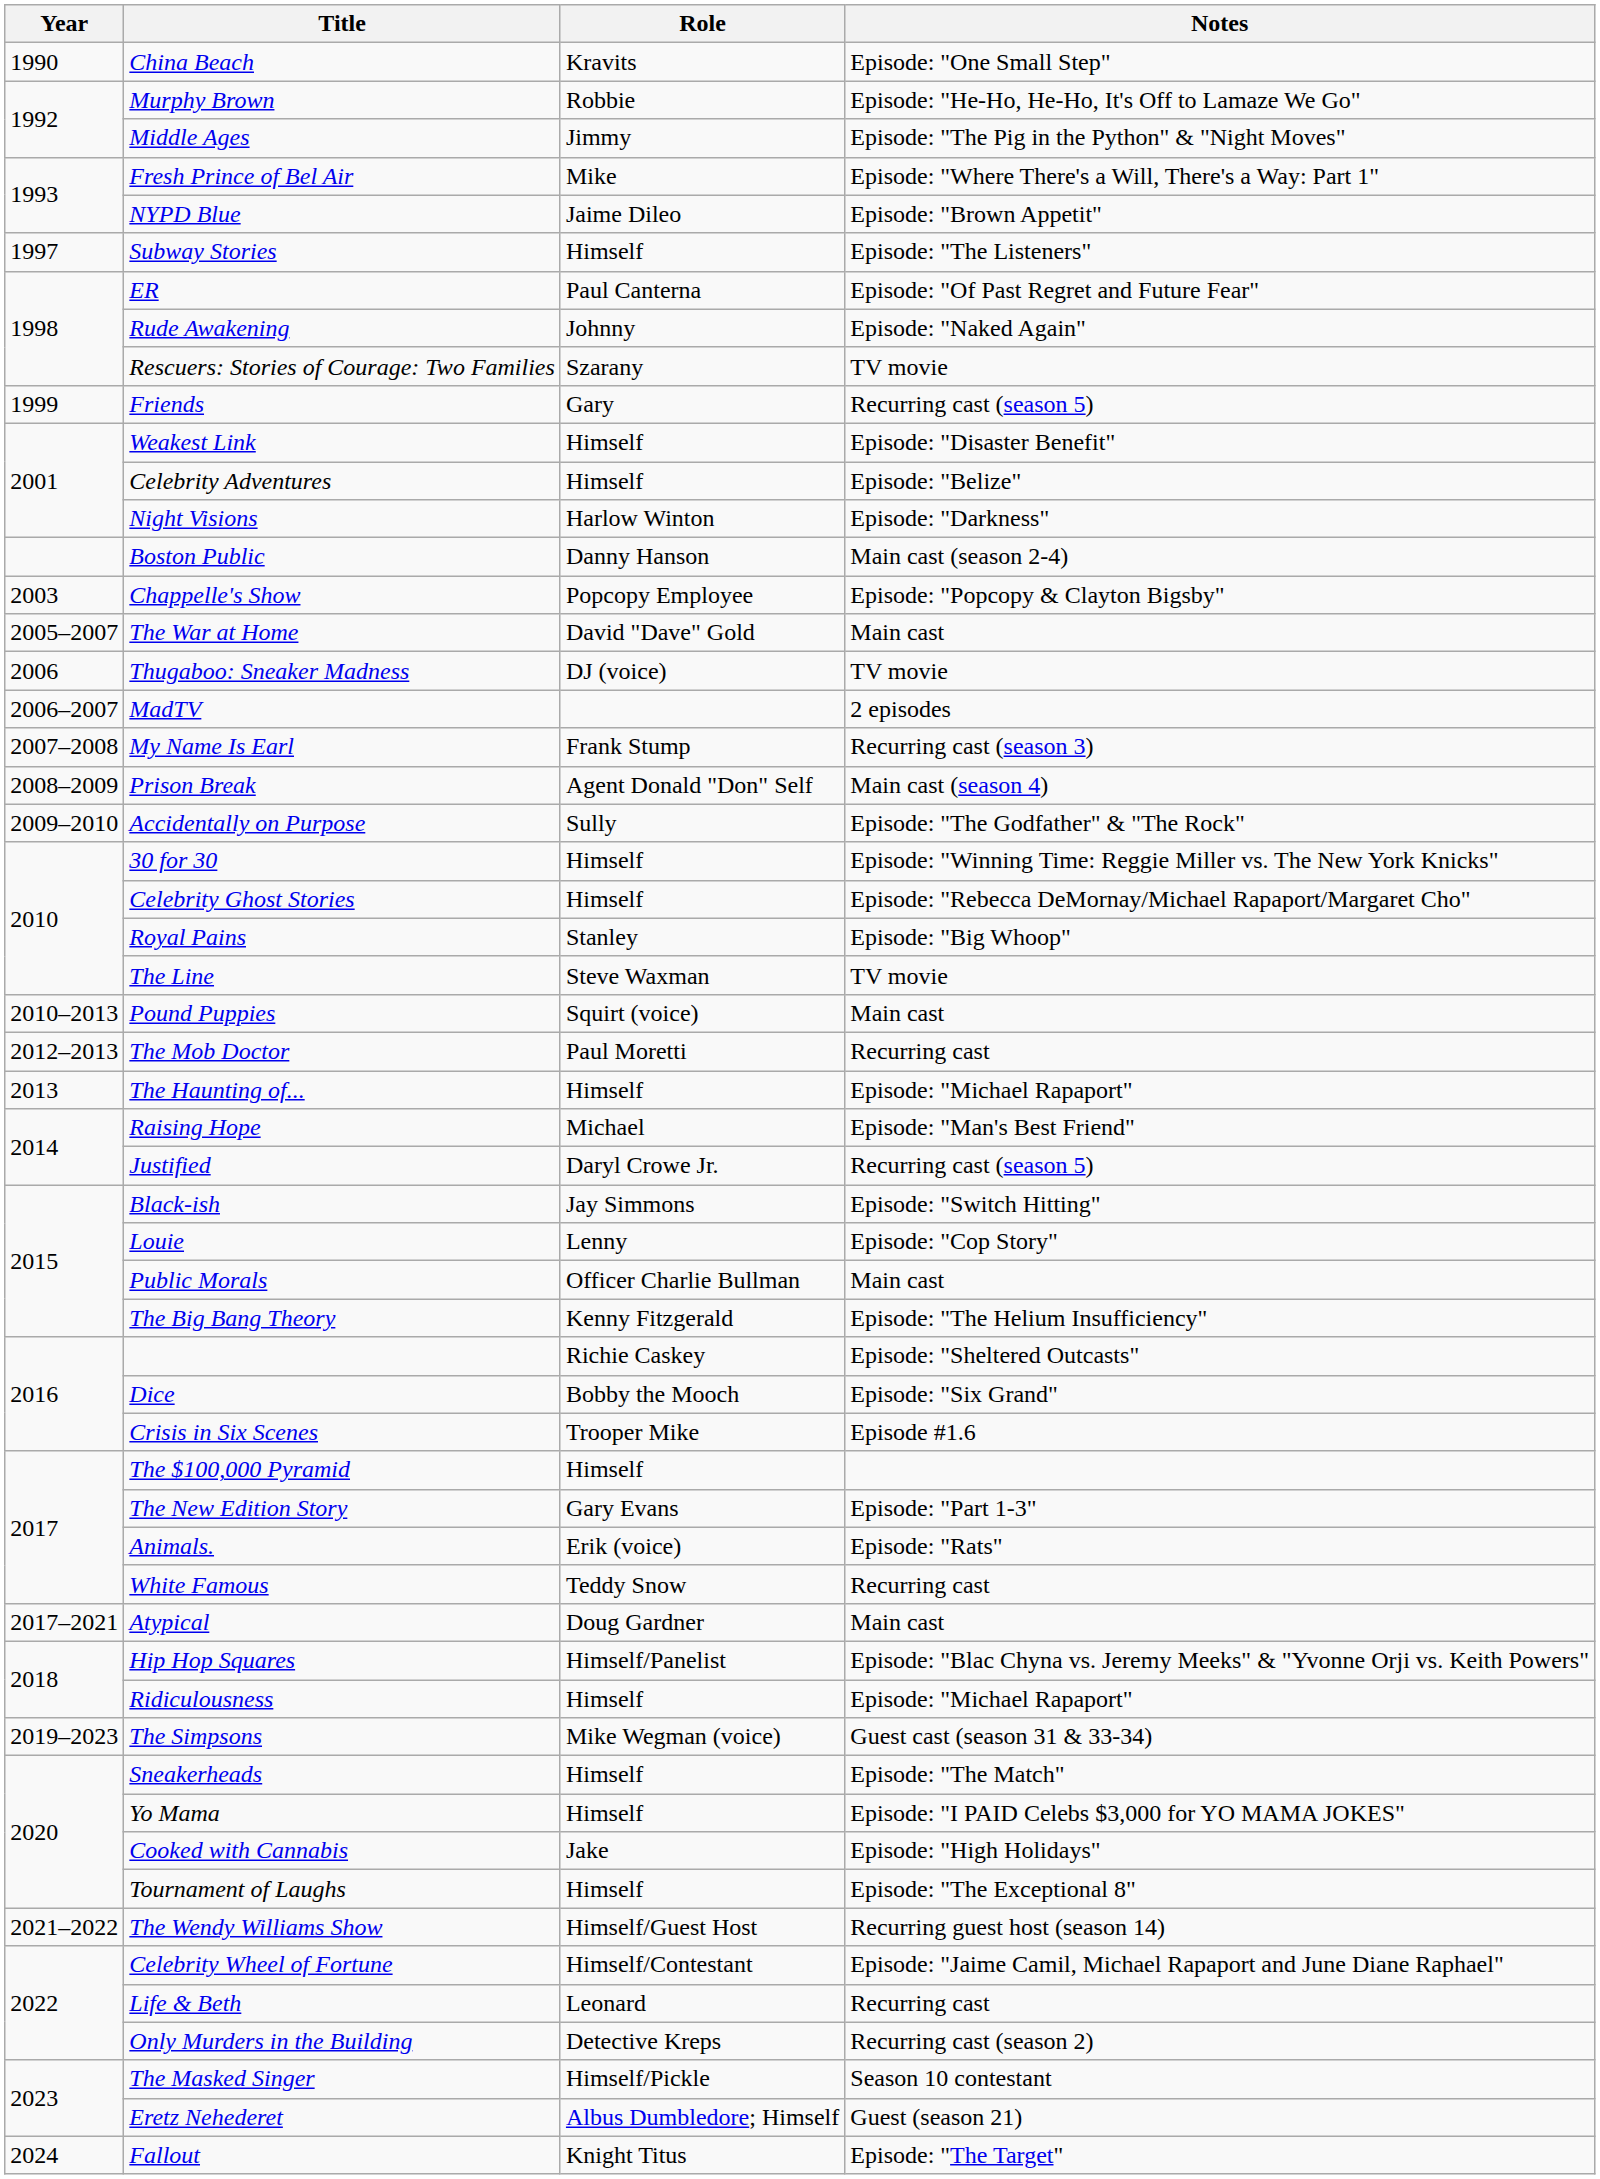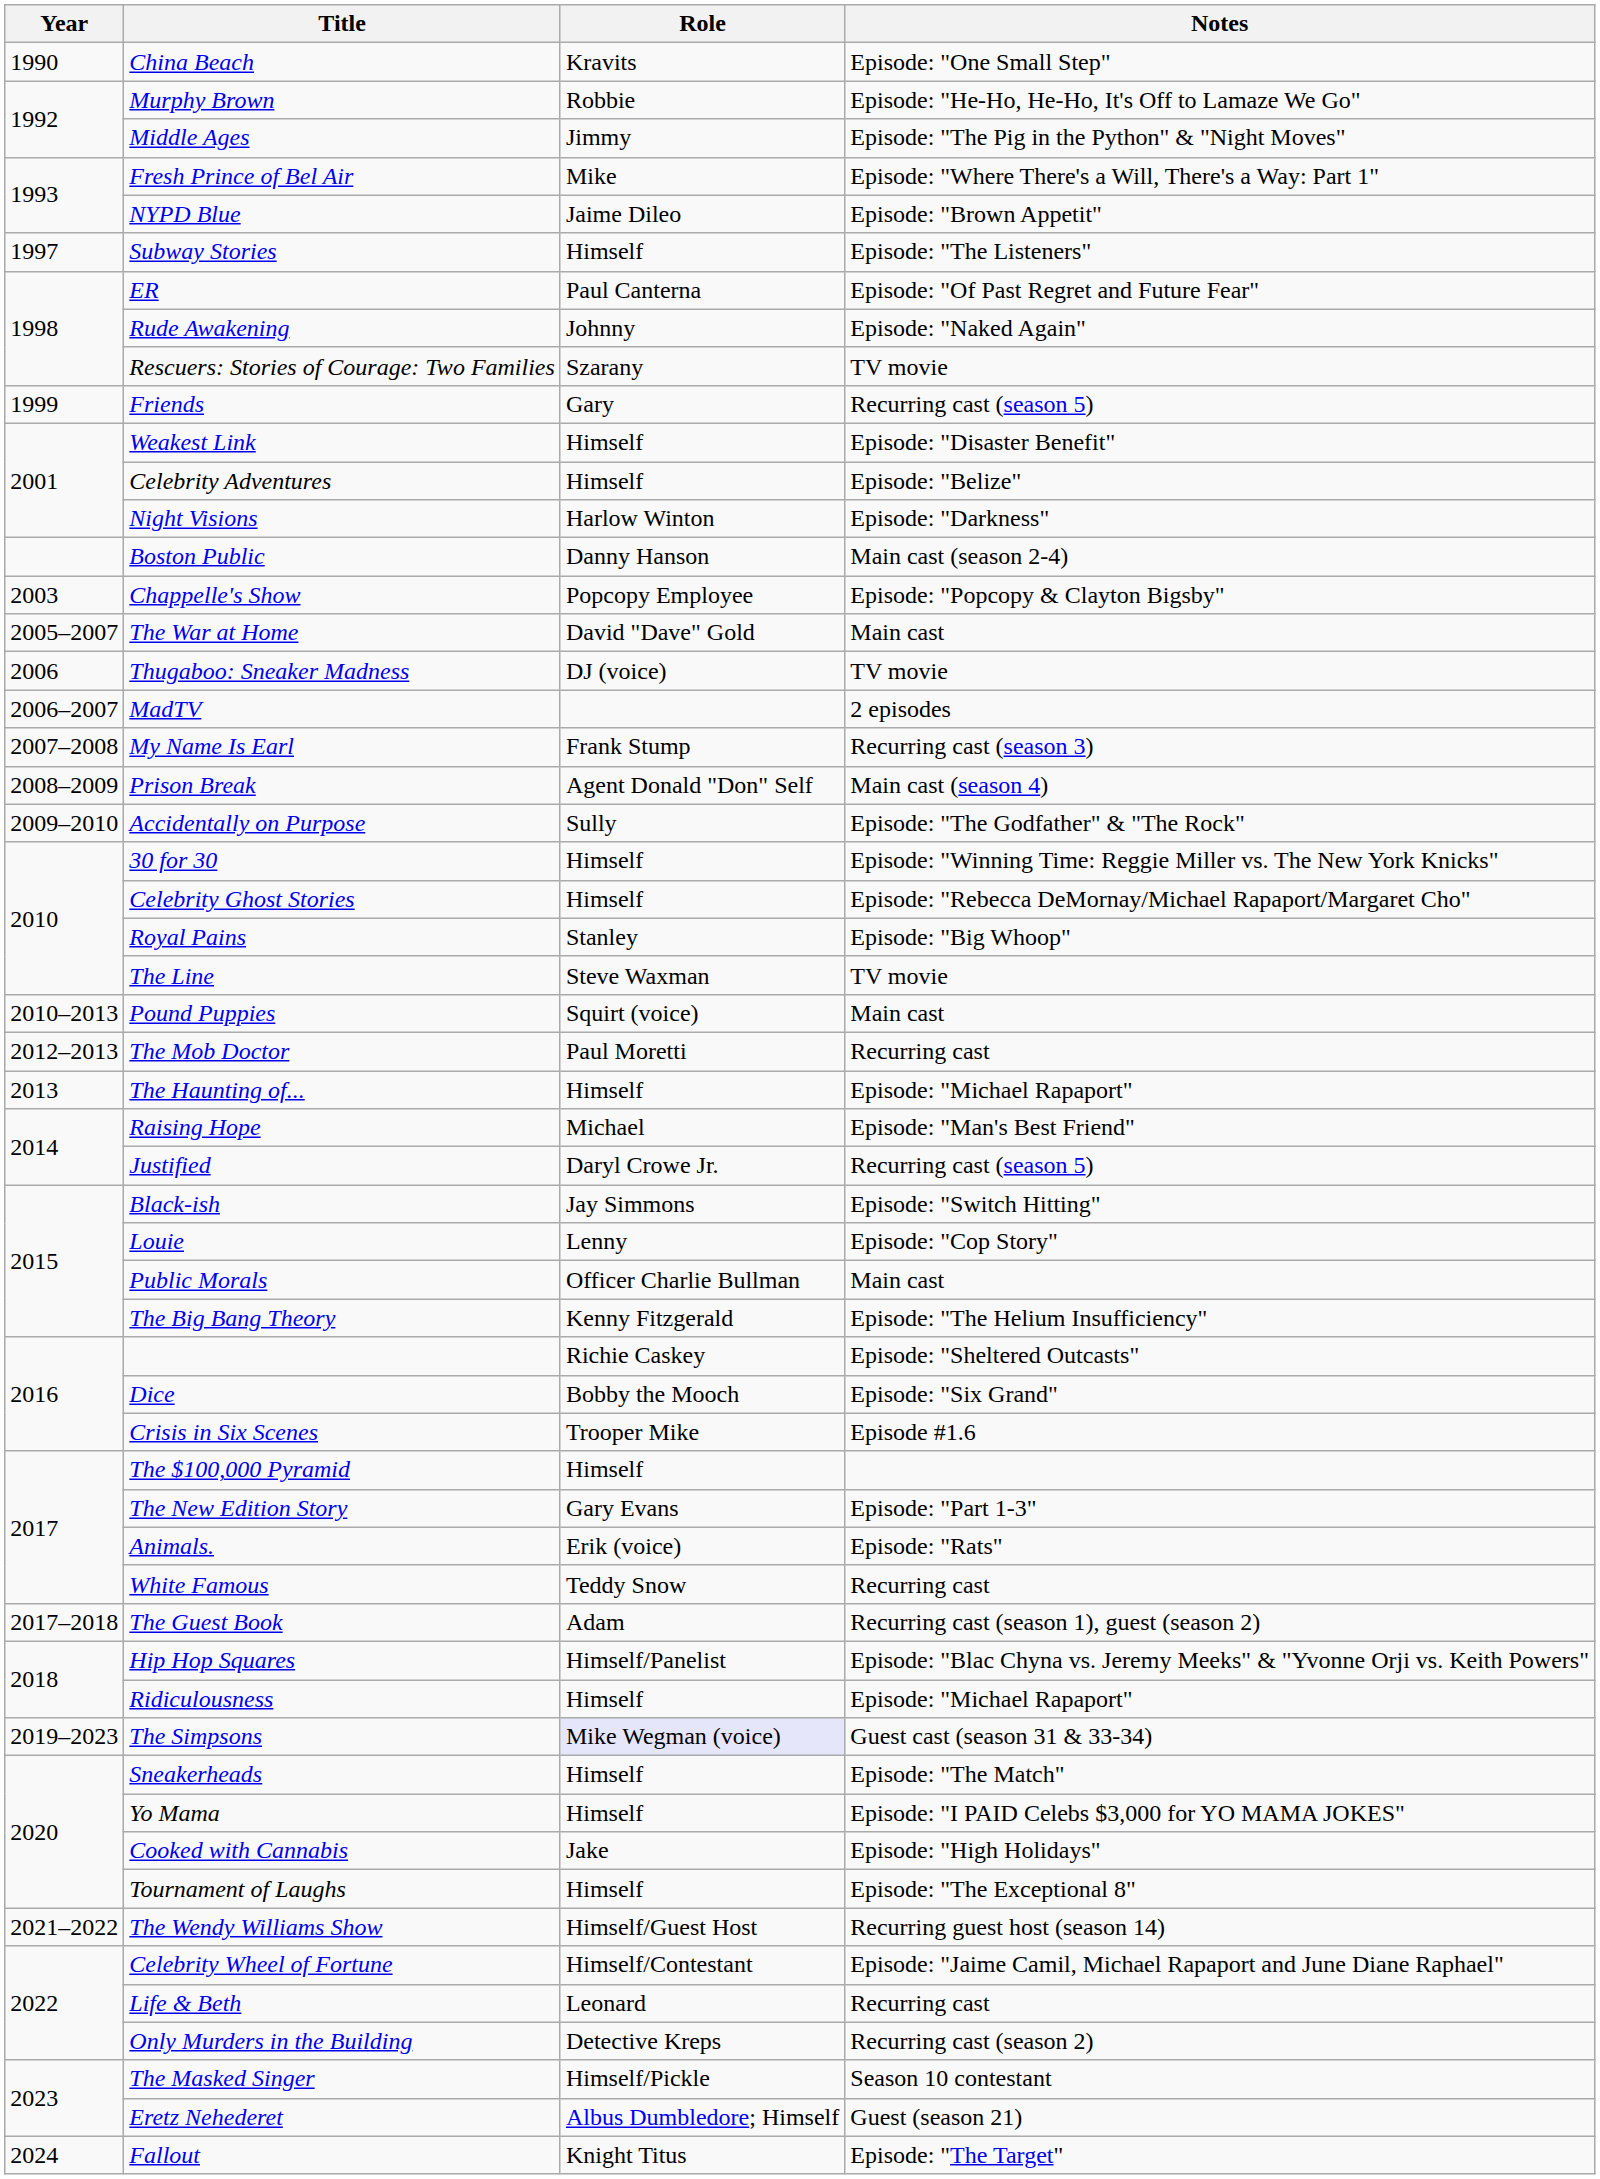+ row: 2017–2018 | The Guest Book | Adam | Recurring cast (season 1), guest (season 2)
- row: 2017–2021 | Atypical | Doug Gardner | Main cast
The Simpsons | Role: no background -> lavender background
